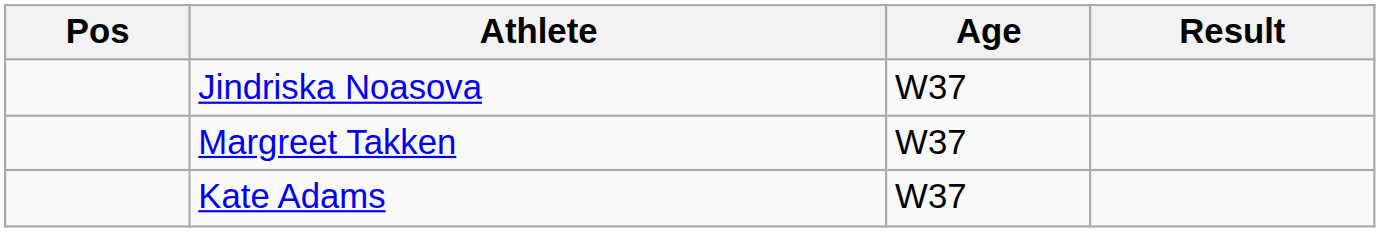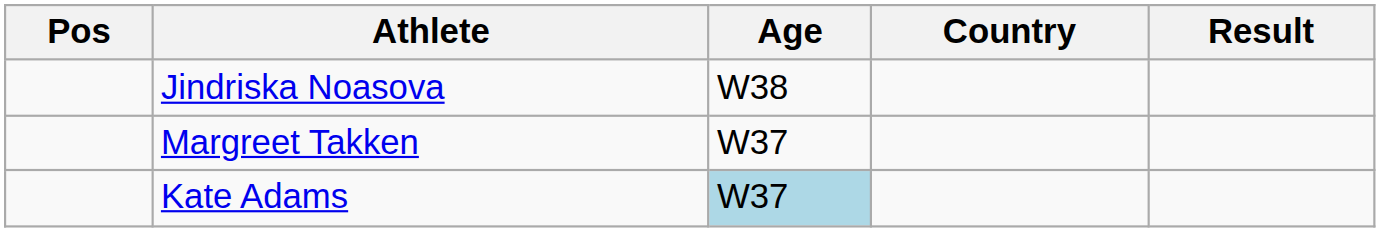+ column: Country
Jindriska Noasova | Age: W37 -> W38
Kate Adams | Age: no background -> lightblue background
